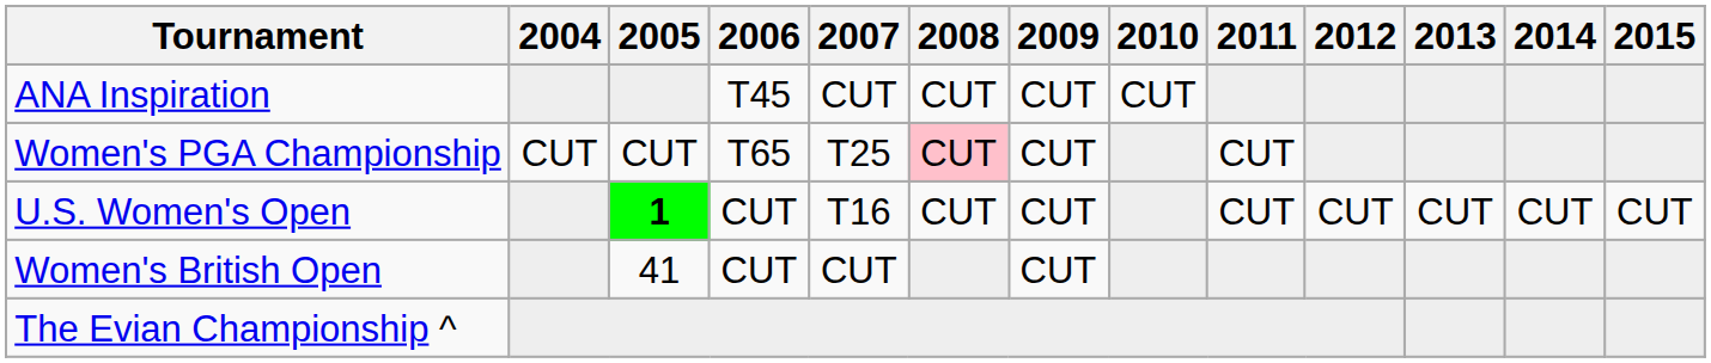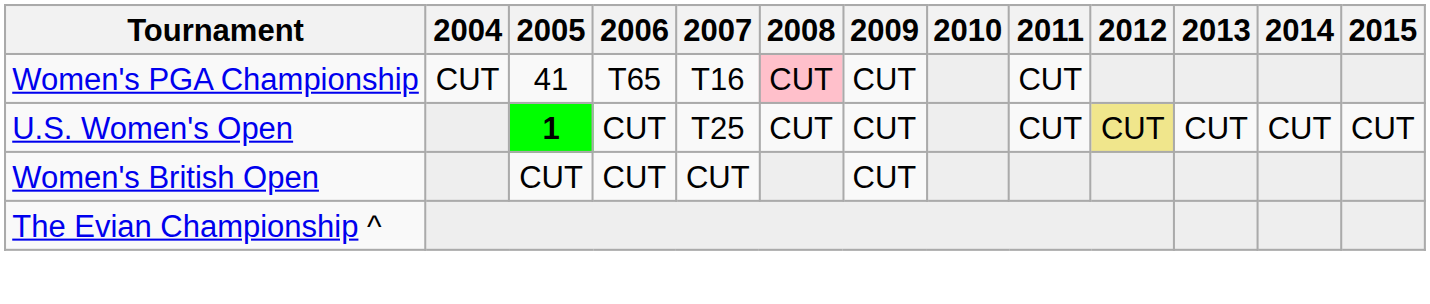- row: ANA Inspiration | T45 | CUT | CUT | CUT | CUT
Women's PGA Championship | 2005: CUT -> 41
Women's PGA Championship | 2007: T25 -> T16
U.S. Women's Open | 2007: T16 -> T25
U.S. Women's Open | 2012: no background -> khaki background
Women's British Open | 2005: 41 -> CUT
